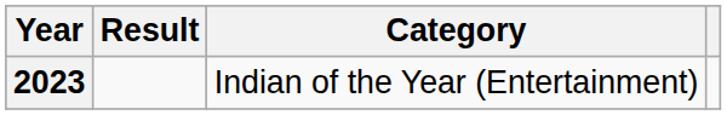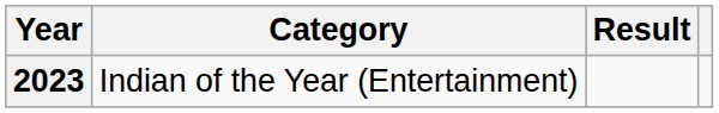columns swapped: Category <-> Result
